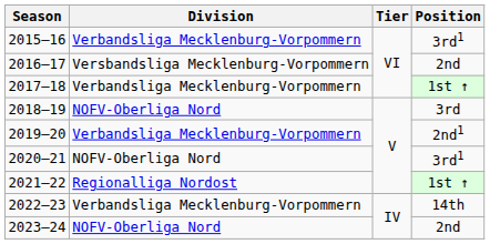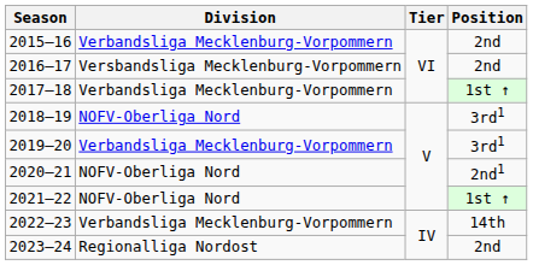2015–16 | Position: 3rd1 -> 2nd
2018–19 | Position: 3rd -> 3rd1
2019–20 | Position: 2nd1 -> 3rd1
2020–21 | Position: 3rd1 -> 2nd1
2021–22 | Division: Regionalliga Nordost -> NOFV-Oberliga Nord
2023–24 | Division: NOFV-Oberliga Nord -> Regionalliga Nordost
